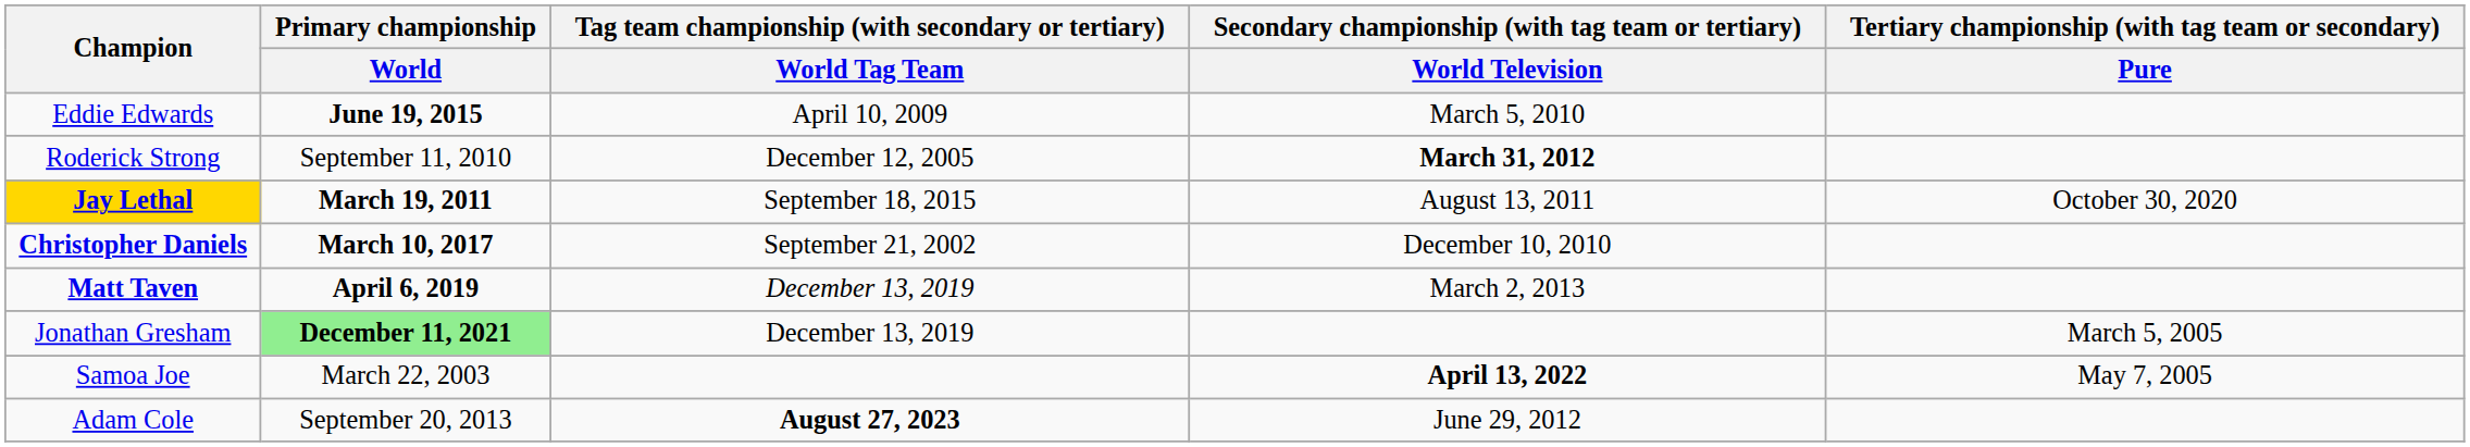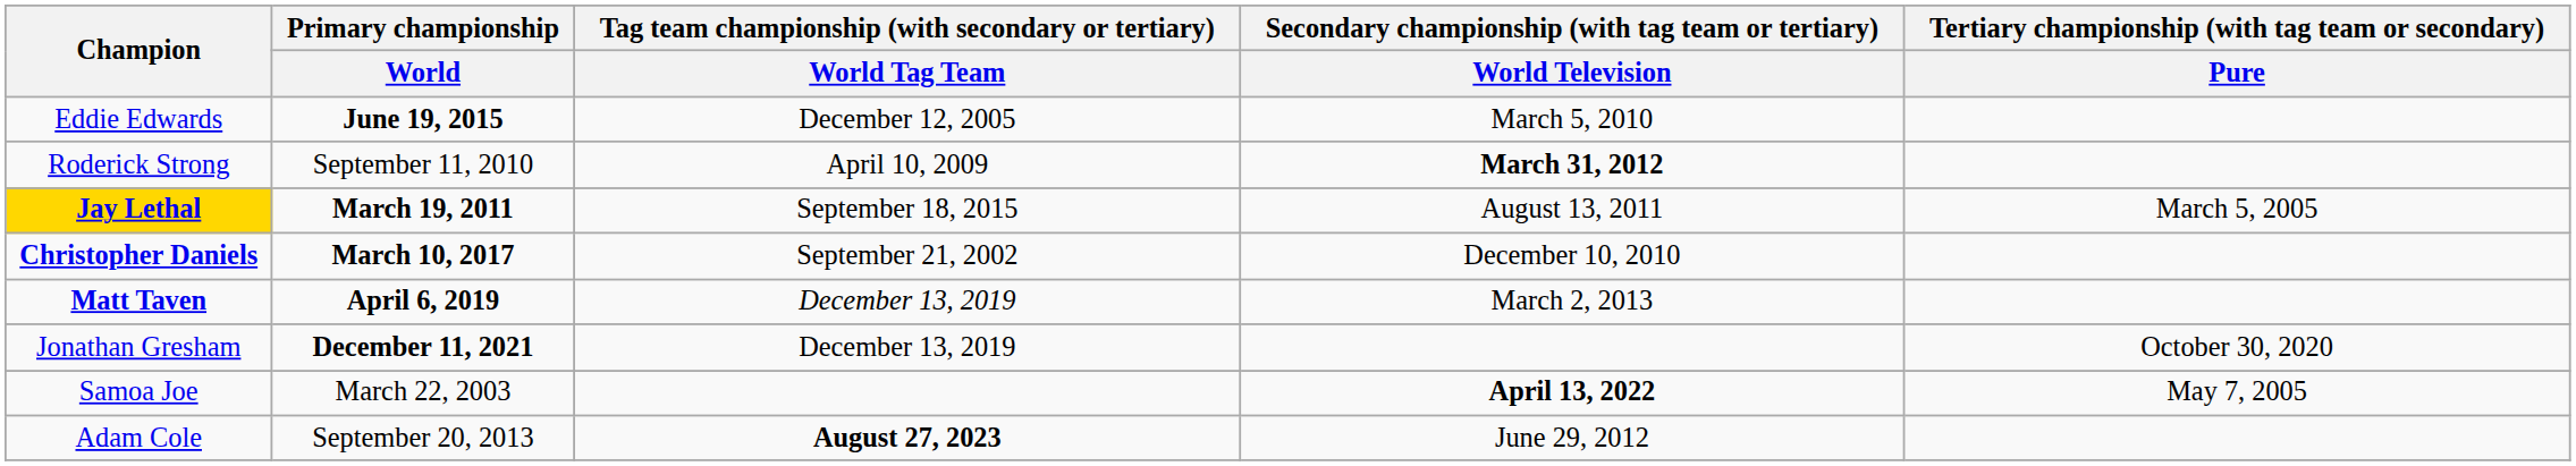Eddie Edwards | column 3: April 10, 2009 -> December 12, 2005
Roderick Strong | column 3: December 12, 2005 -> April 10, 2009
Jay Lethal | Tertiary championship (with tag team or secondary) / Pure: October 30, 2020 -> March 5, 2005
Jonathan Gresham | Primary championship / World: lightgreen background -> no background
Jonathan Gresham | Tertiary championship (with tag team or secondary) / Pure: March 5, 2005 -> October 30, 2020
